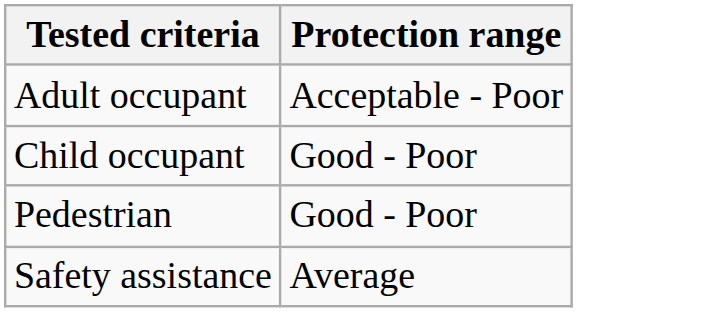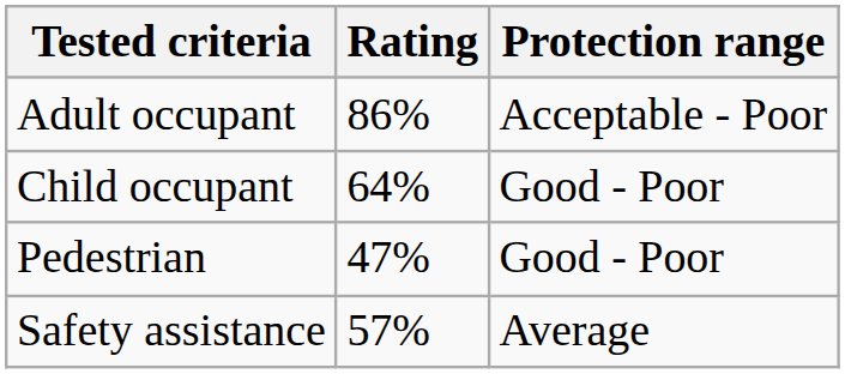+ column: Rating | 86% | 64% | 47% | 57%
